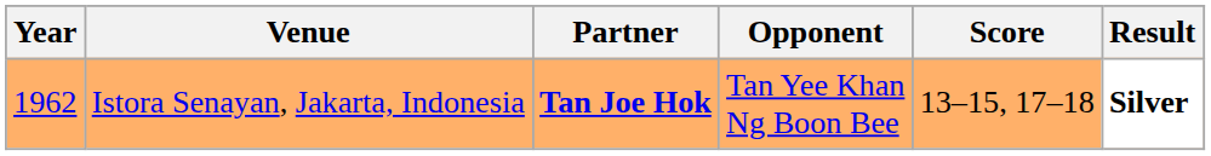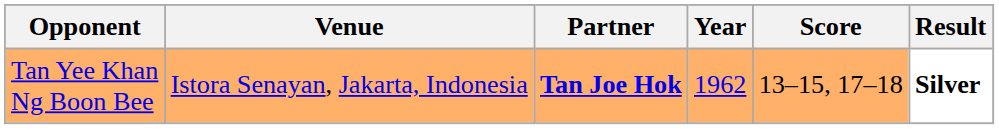columns swapped: Year <-> Opponent
